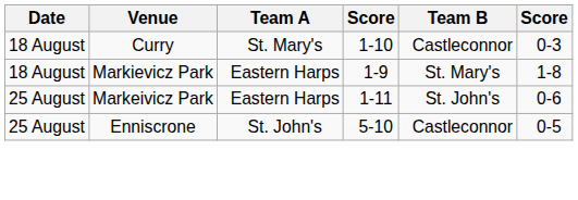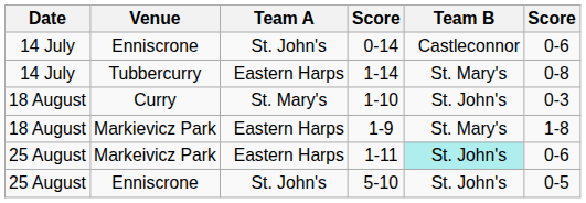+ row: 14 July | Enniscrone | St. John's | 0-14 | Castleconnor | 0-6
+ row: 14 July | Tubbercurry | Eastern Harps | 1-14 | St. Mary's | 0-8
1-10 | Team B: Castleconnor -> St. John's
1-11 | Team B: no background -> paleturquoise background
5-10 | Team B: Castleconnor -> St. John's
